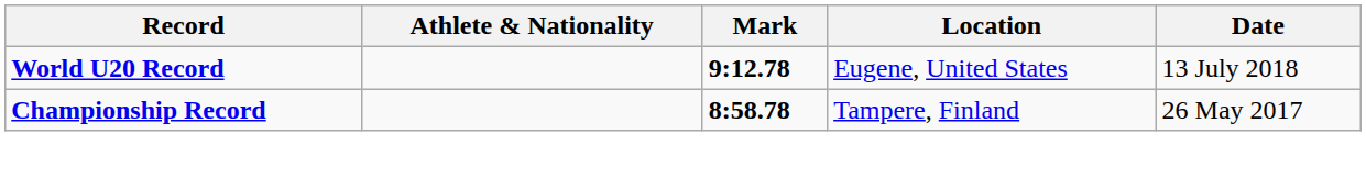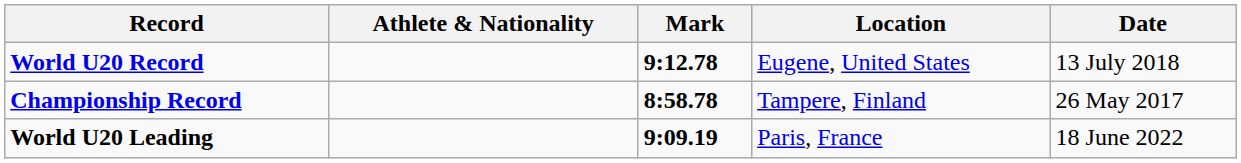+ row: World U20 Leading | 9:09.19 | Paris, France | 18 June 2022
